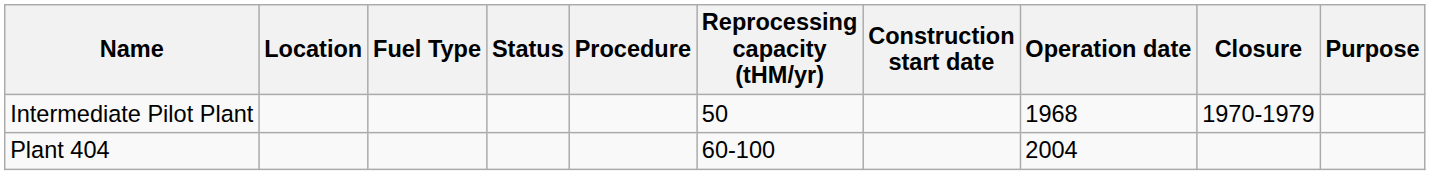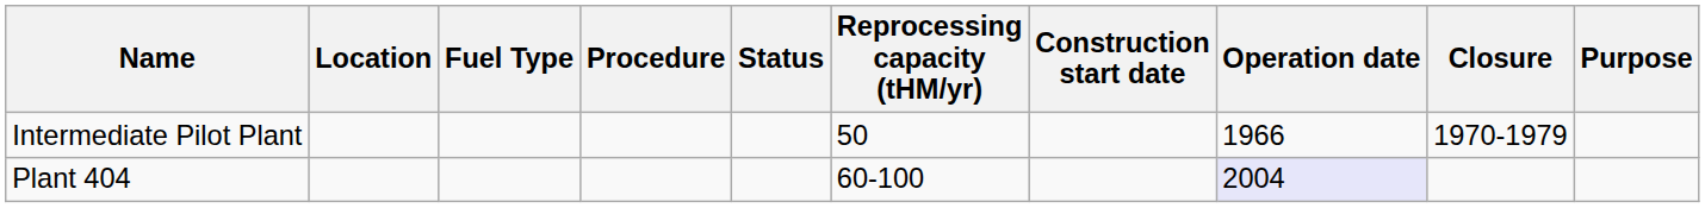columns swapped: Procedure <-> Status
Intermediate Pilot Plant | Operation date: 1968 -> 1966
Plant 404 | Operation date: no background -> lavender background
